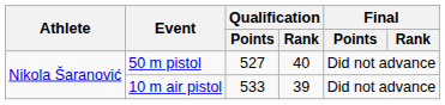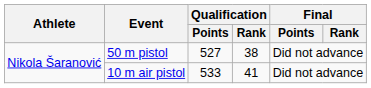50 m pistol | Qualification / Rank: 40 -> 38
10 m air pistol | Qualification / Rank: 39 -> 41
